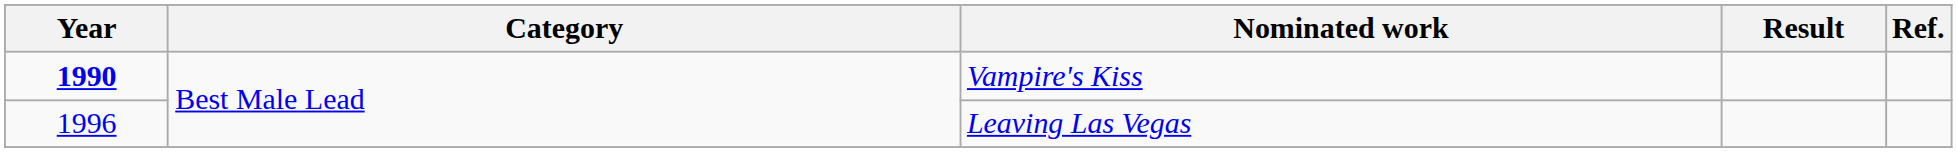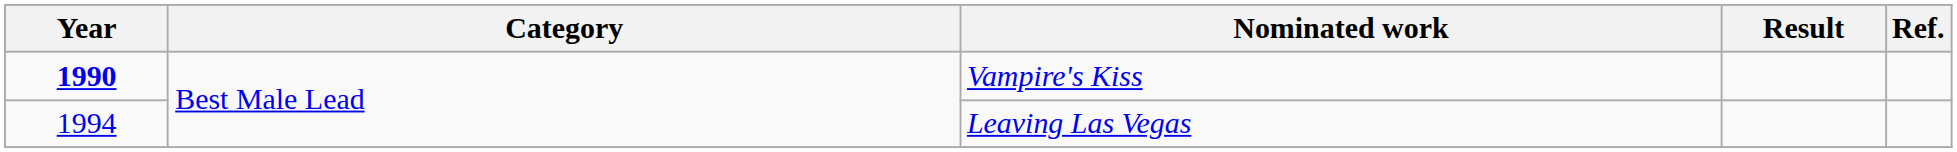Leaving Las Vegas | Year: 1996 -> 1994
